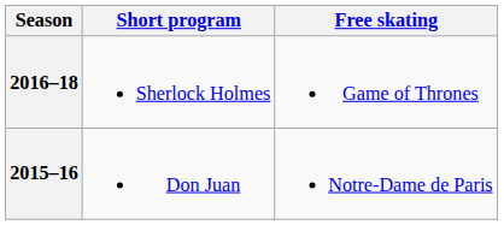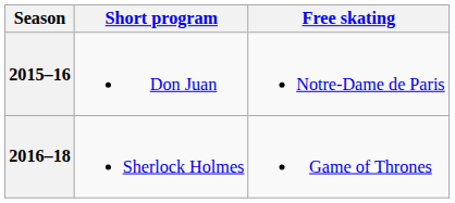rows swapped: 2016–18 <-> 2015–16
